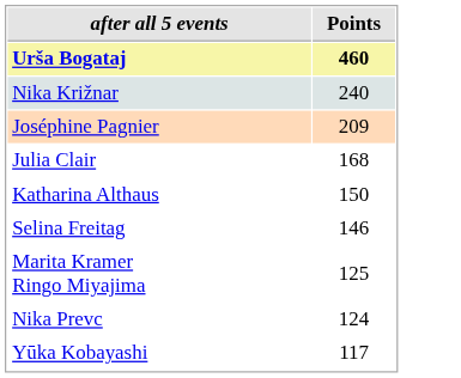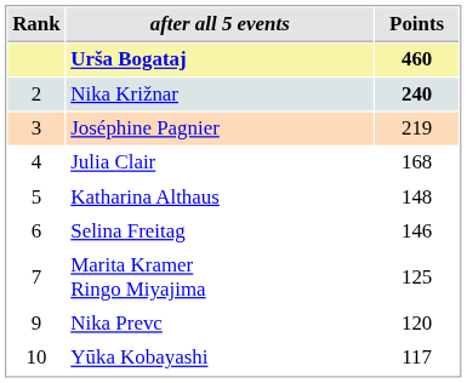+ column: Rank | 2 | 3 | 4 | 5 | 6 | 7 | 9 | 10
Nika Križnar | Points: normal -> bold
Joséphine Pagnier | Points: 209 -> 219
Katharina Althaus | Points: 150 -> 148
Nika Prevc | Points: 124 -> 120
